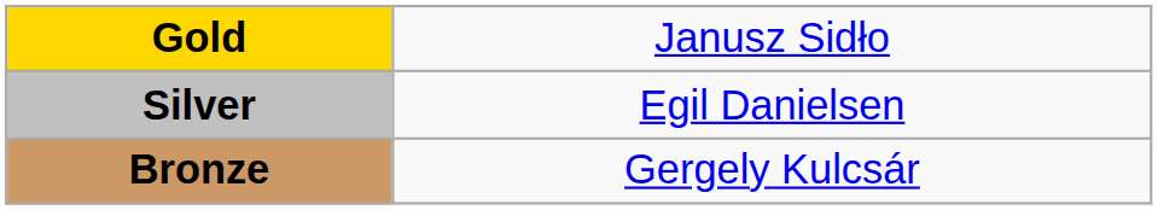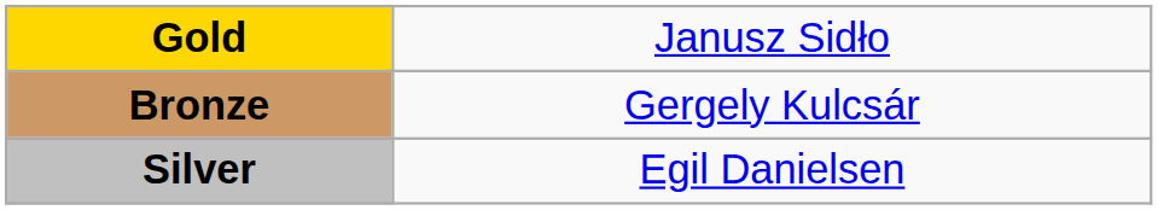rows swapped: Silver <-> Bronze
